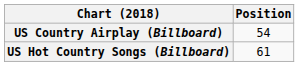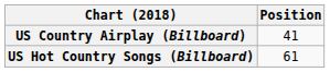US Country Airplay (Billboard) | Position: 54 -> 41
